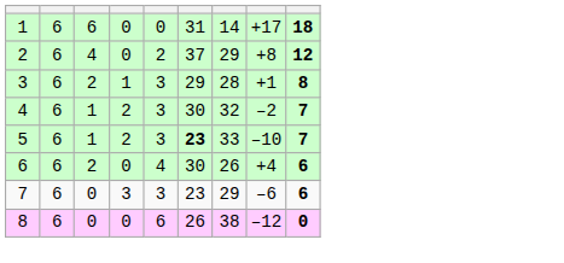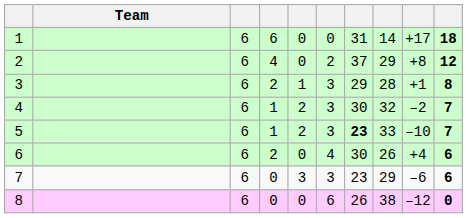+ column: Team
